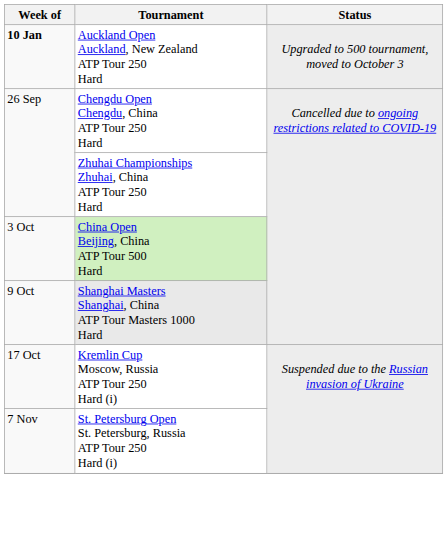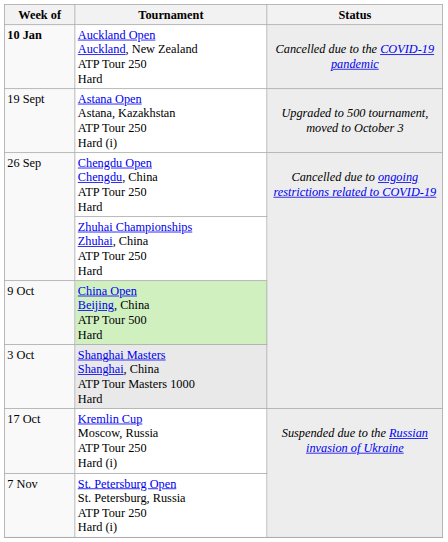Auckland Open Auckland, New Zealand ATP Tour 250 Hard | Status: Upgraded to 500 tournament, moved to October 3 -> Cancelled due to the COVID-19 pandemic
+ row: 19 Sept | Astana Open Astana, Kazakhstan ATP Tour 250 Hard (i) | Upgraded to 500 tournament, moved to October 3
China Open Beijing, China ATP Tour 500 Hard | Week of: 3 Oct -> 9 Oct
Shanghai Masters Shanghai, China ATP Tour Masters 1000 Hard | Week of: 9 Oct -> 3 Oct
